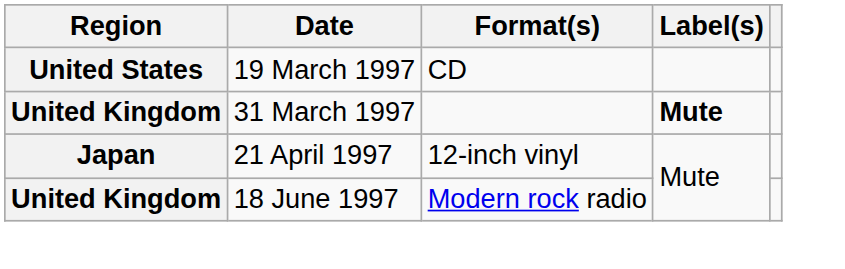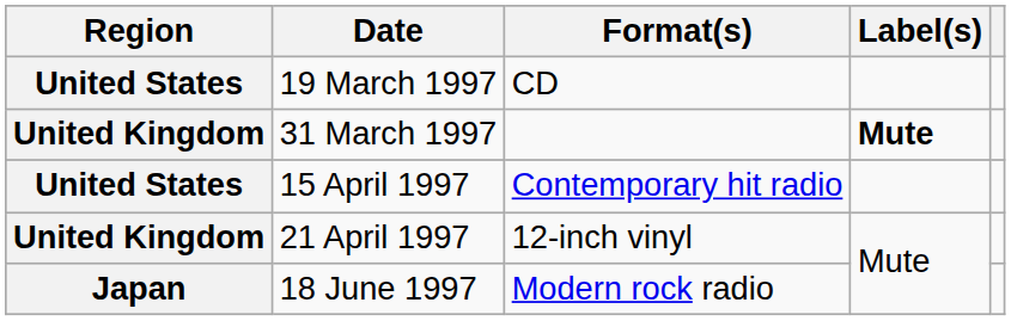+ row: United States | 15 April 1997 | Contemporary hit radio
21 April 1997 | Region: Japan -> United Kingdom
18 June 1997 | Region: United Kingdom -> Japan
